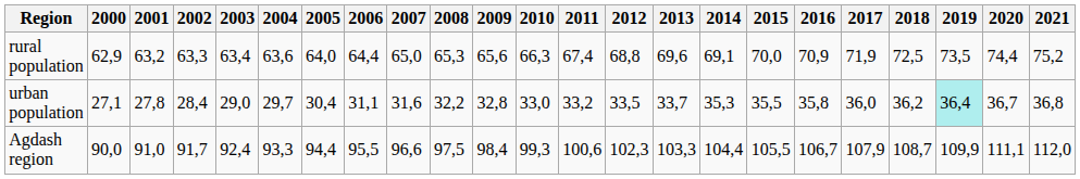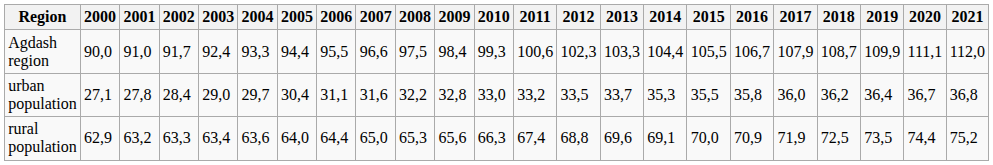rows swapped: Agdash region <-> rural population
urban population | 2019: paleturquoise background -> no background
